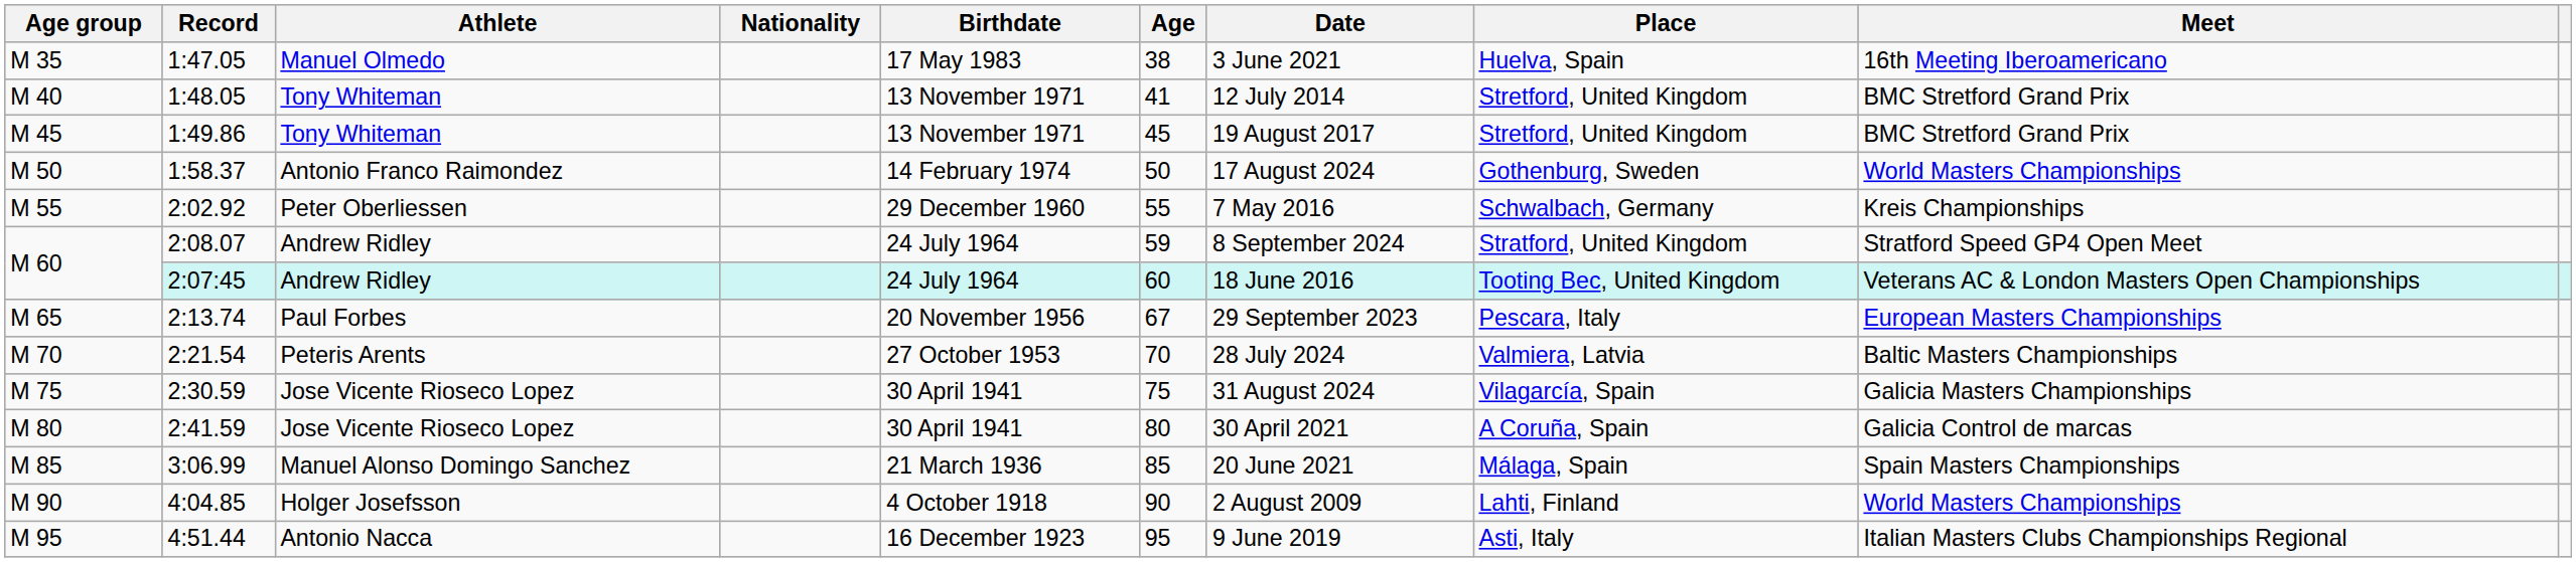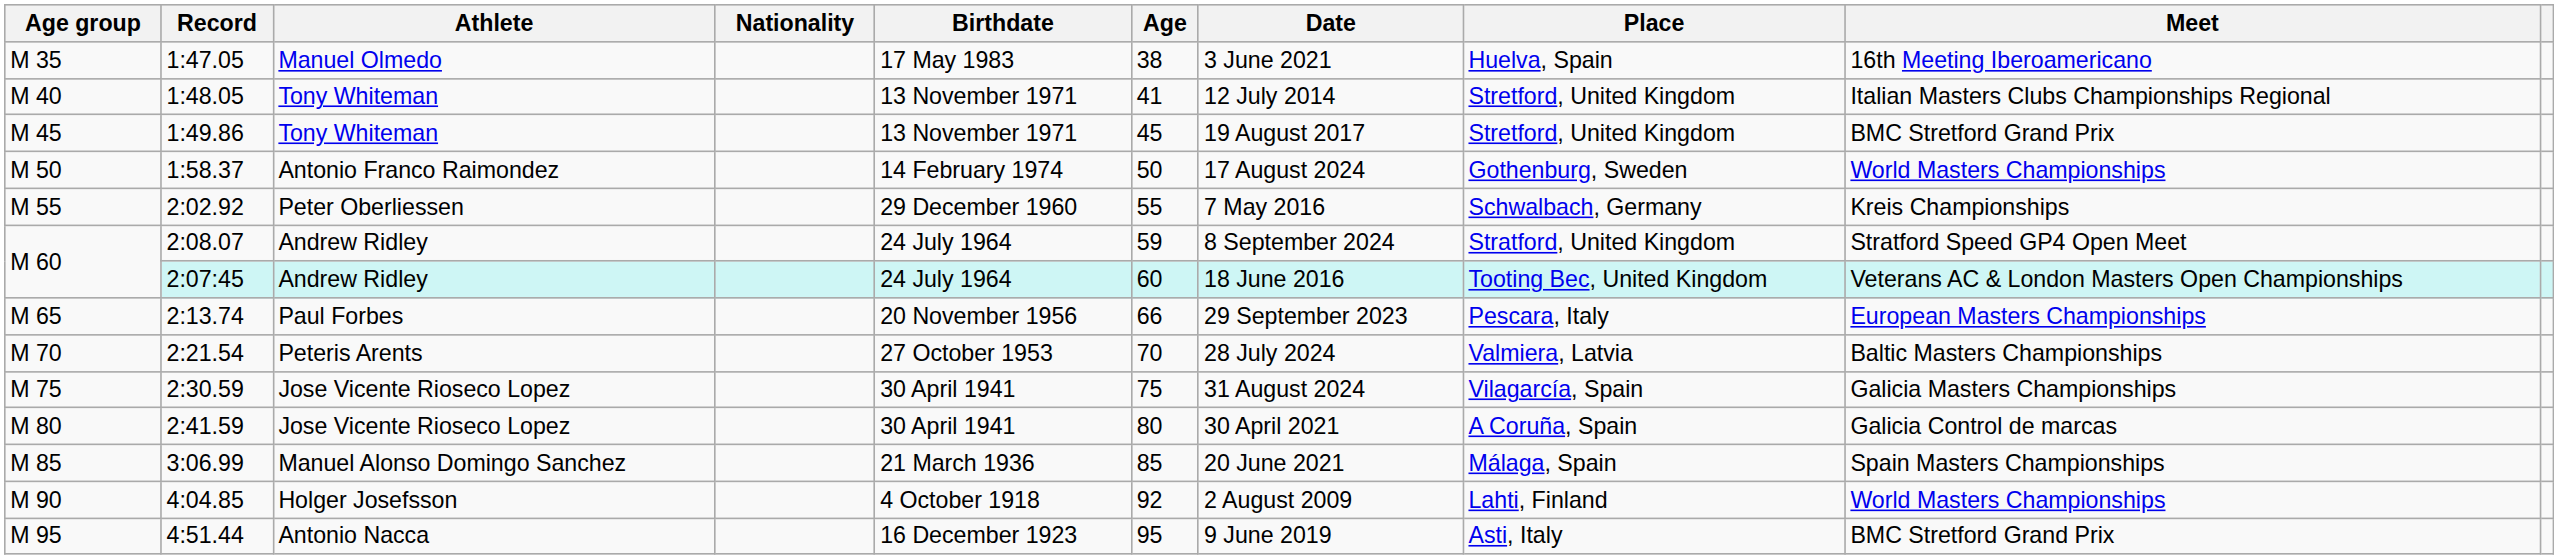1:48.05 | Meet: BMC Stretford Grand Prix -> Italian Masters Clubs Championships Regional
2:13.74 | Age: 67 -> 66
4:04.85 | Age: 90 -> 92
4:51.44 | Meet: Italian Masters Clubs Championships Regional -> BMC Stretford Grand Prix
